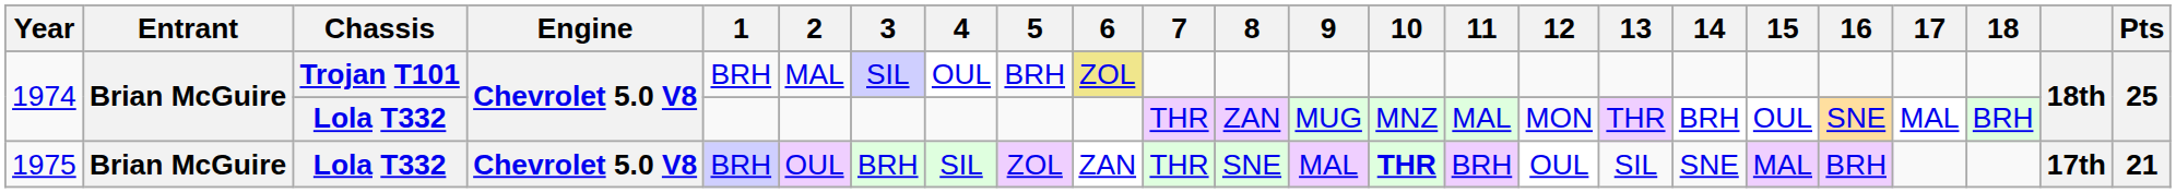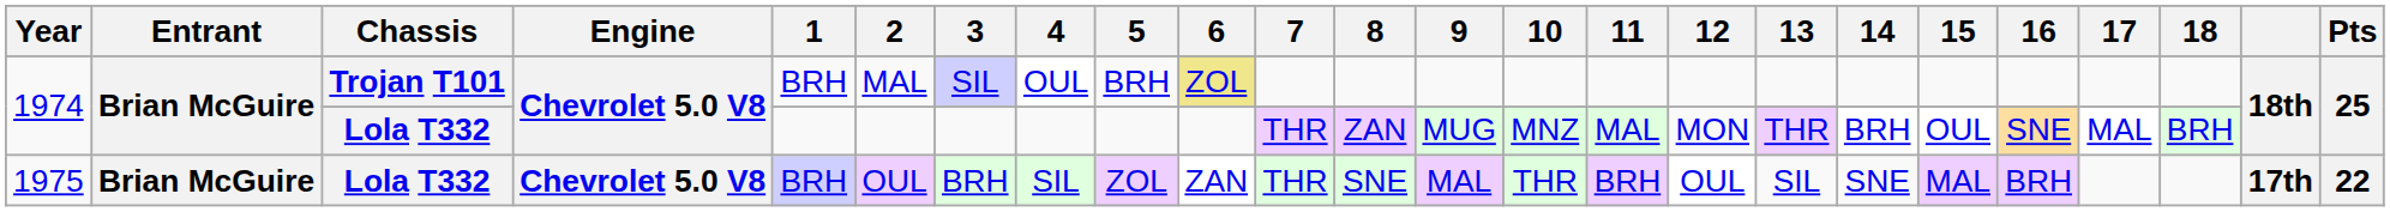1975 | 10: bold -> normal
1975 | Pts: 21 -> 22
